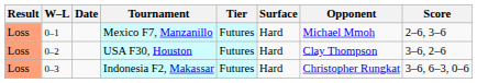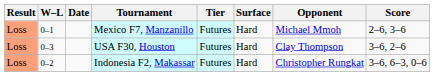USA F30, Houston | W–L: 0–2 -> 0–3
Indonesia F2, Makassar | W–L: 0–3 -> 0–2
